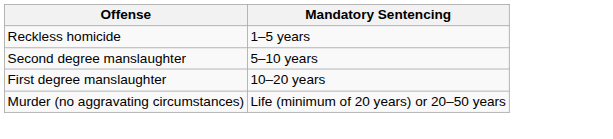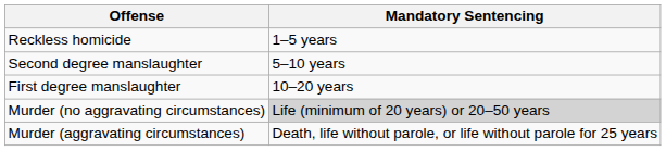Murder (no aggravating circumstances) | Mandatory Sentencing: no background -> lightgrey background
+ row: Murder (aggravating circumstances) | Death, life without parole, or life without parole for 25 years
